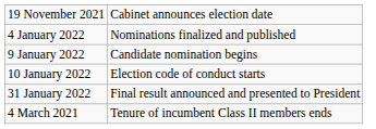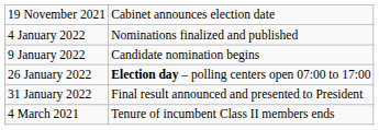- row: 10 January 2022 | Election code of conduct starts
+ row: 26 January 2022 | Election day – polling centers open 07:00 to 17:00
